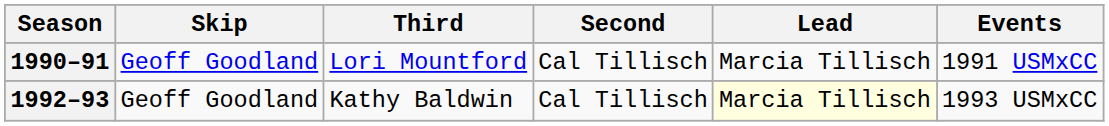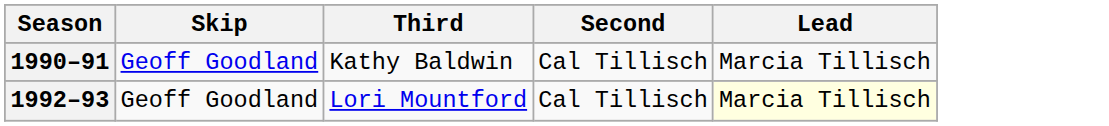- column: Events | 1991 USMxCC | 1993 USMxCC
1990–91 | Third: Lori Mountford -> Kathy Baldwin
1992–93 | Third: Kathy Baldwin -> Lori Mountford
